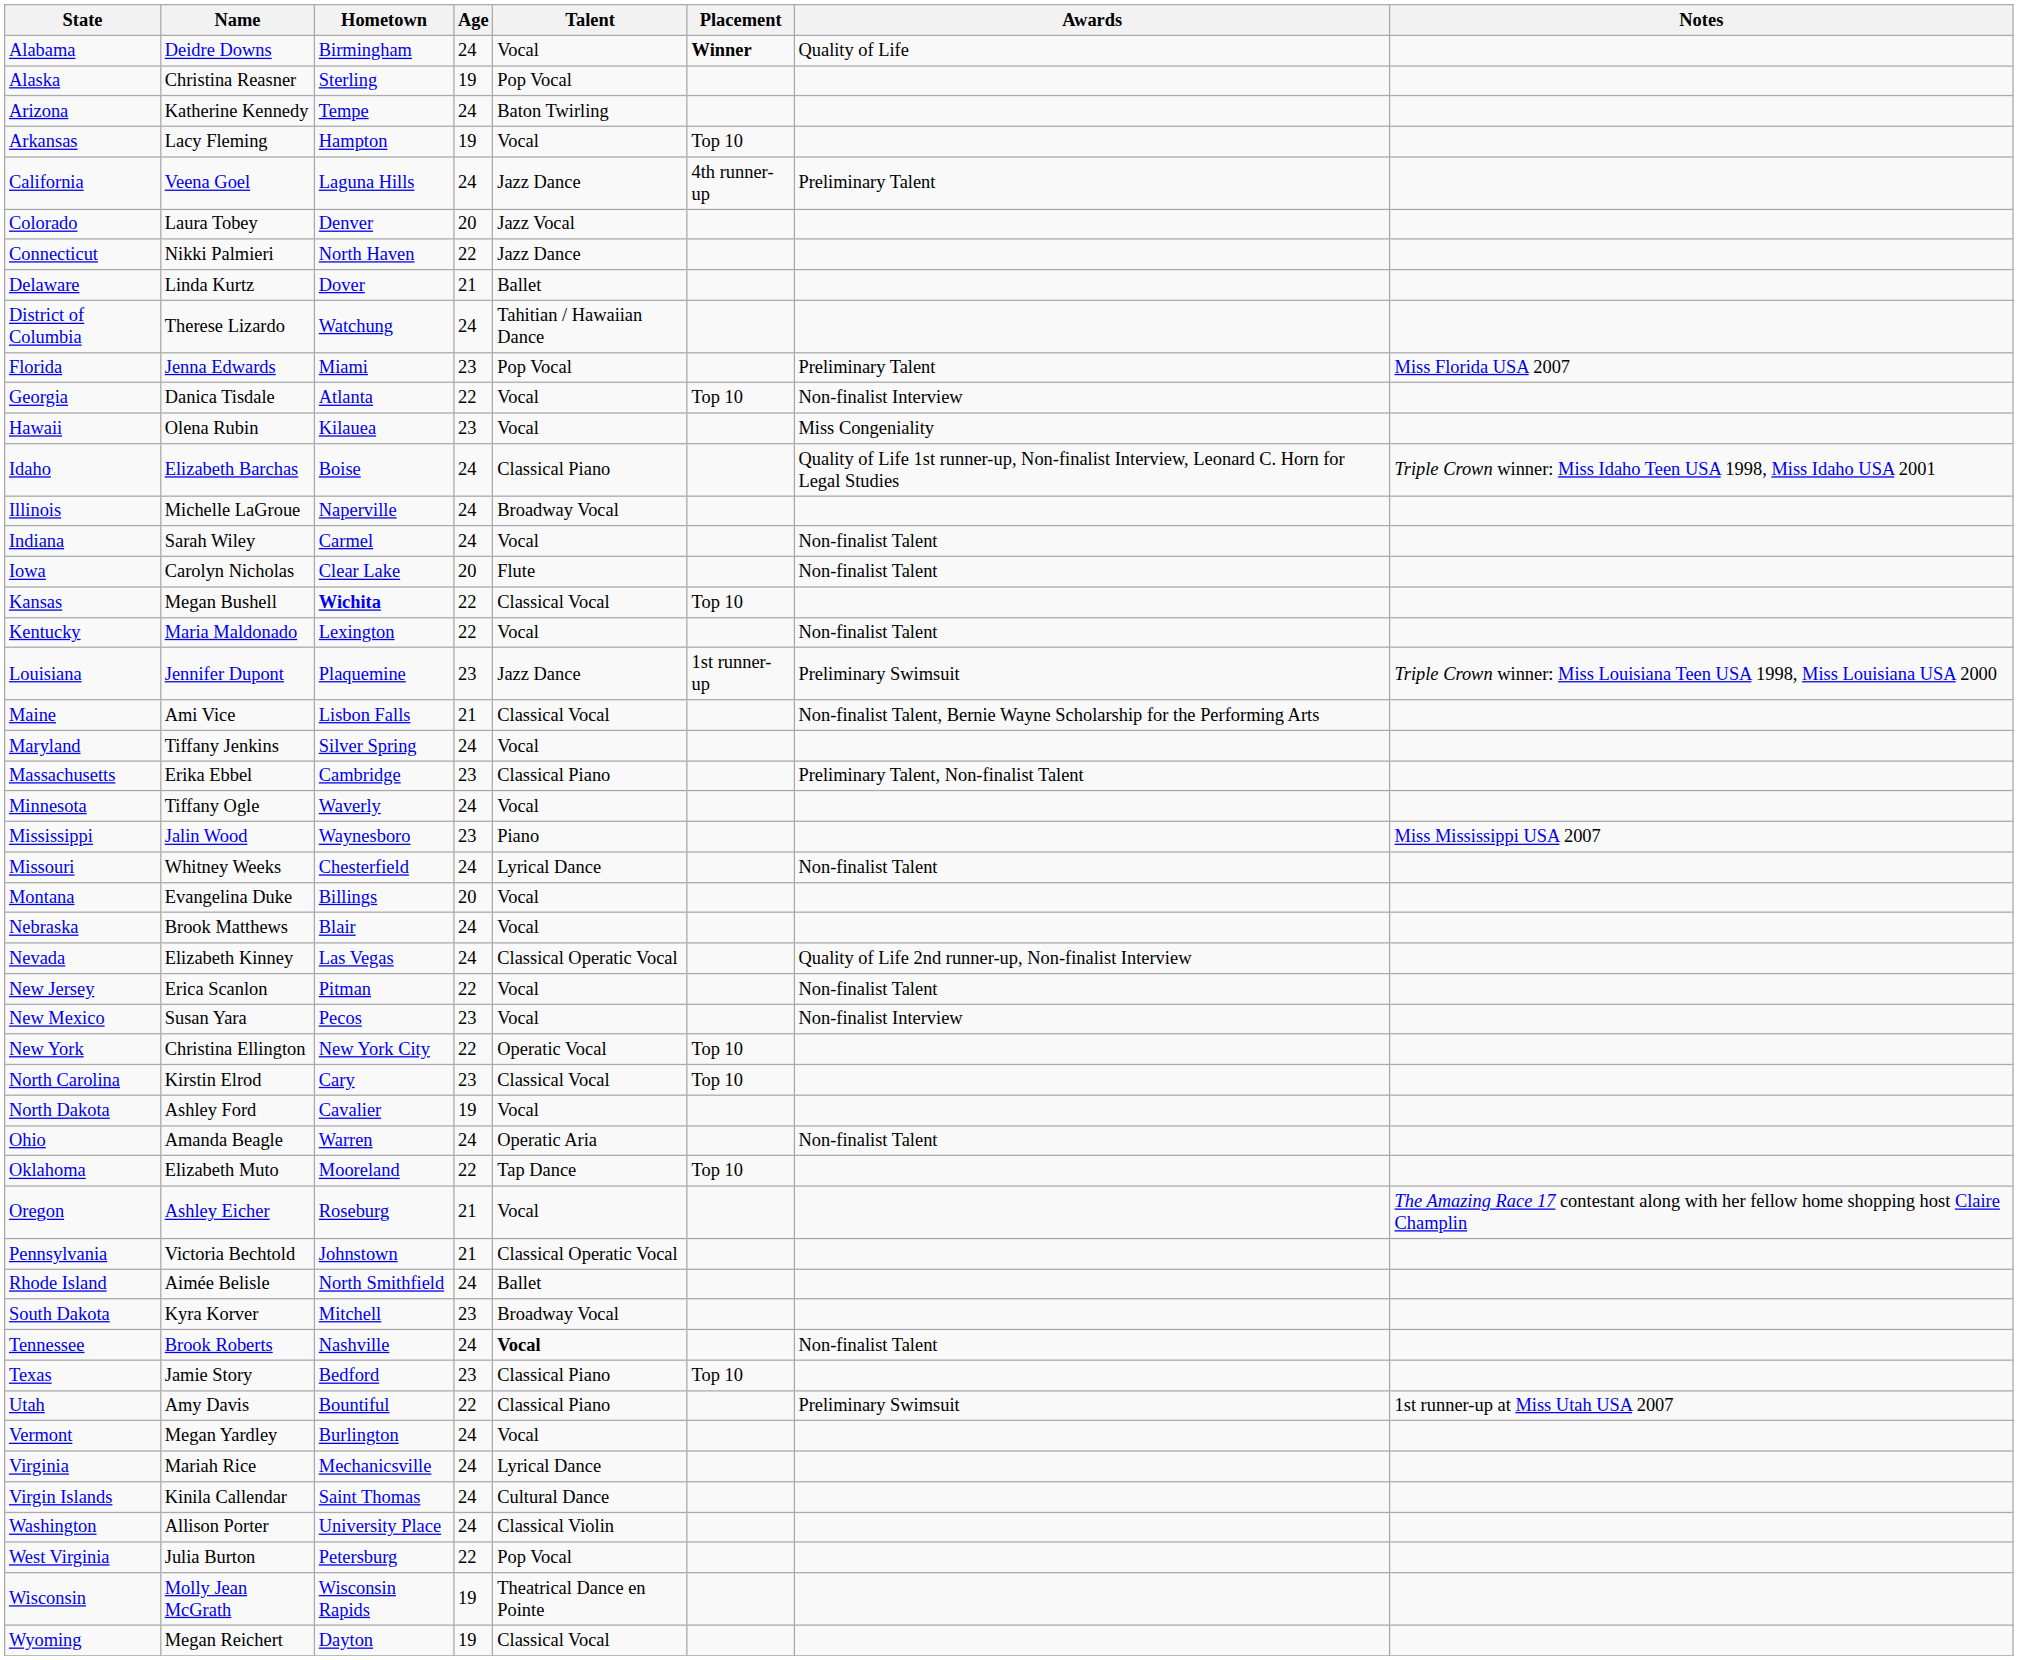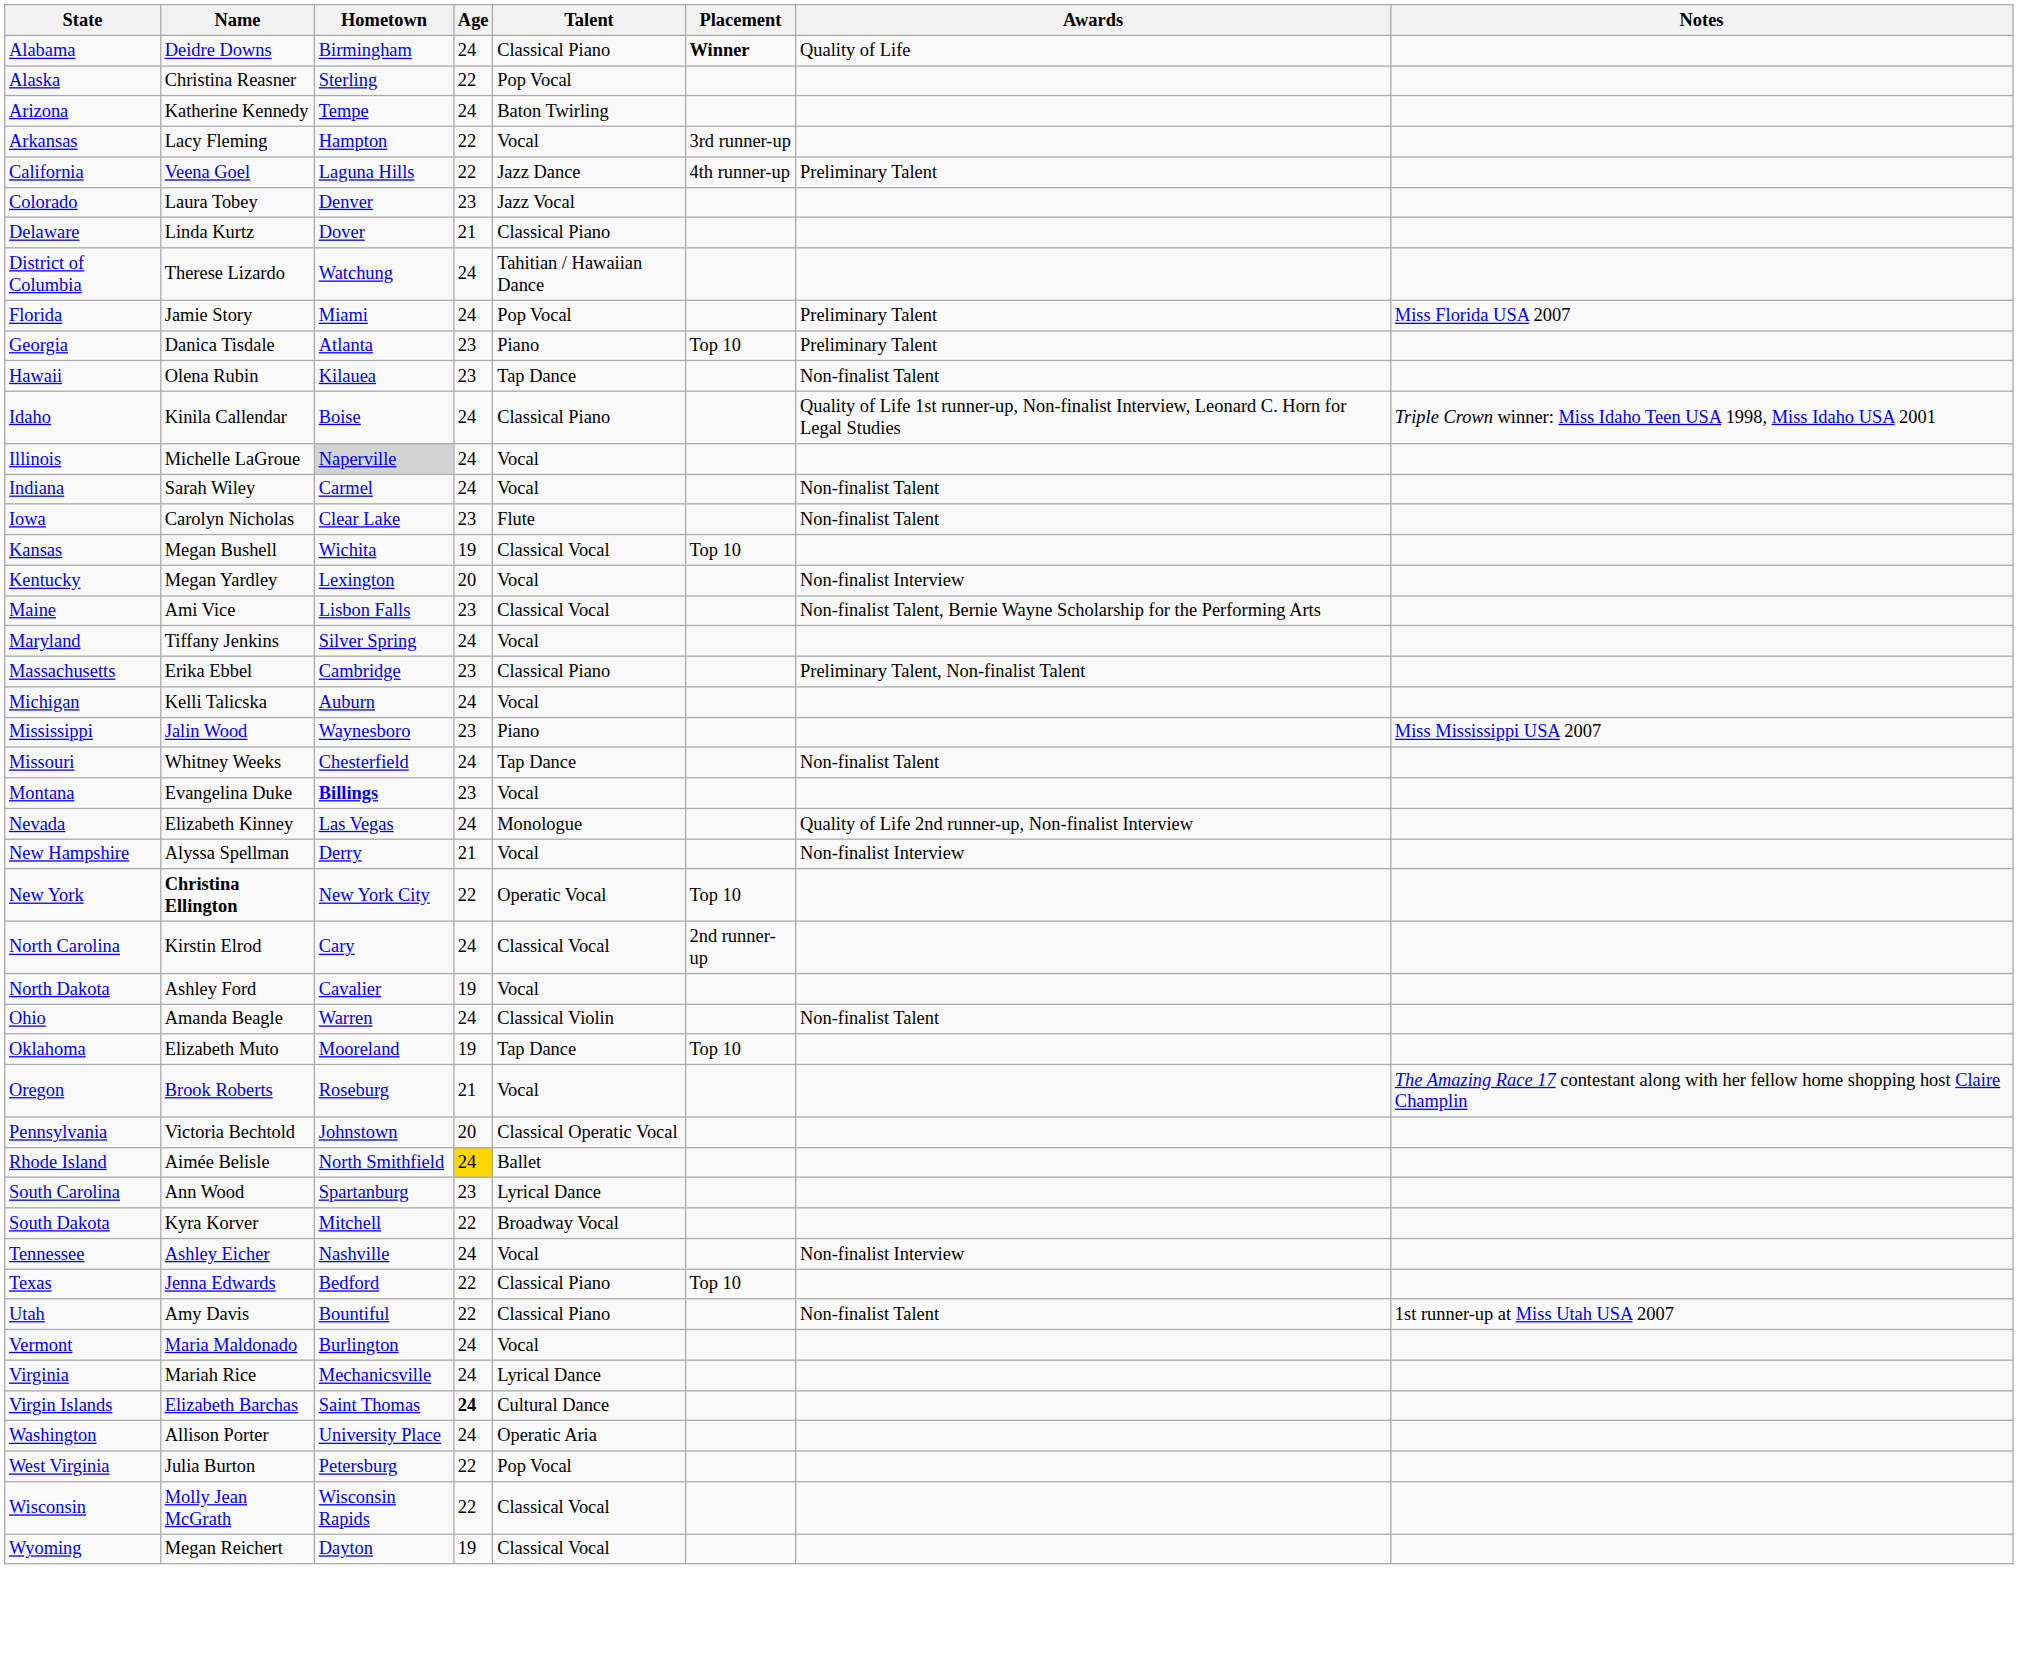Alabama | Talent: Vocal -> Classical Piano
Alaska | Age: 19 -> 22
Arkansas | Age: 19 -> 22
Arkansas | Placement: Top 10 -> 3rd runner-up
California | Age: 24 -> 22
Colorado | Age: 20 -> 23
- row: Connecticut | Nikki Palmieri | North Haven | 22 | Jazz Dance
Delaware | Talent: Ballet -> Classical Piano
Florida | Name: Jenna Edwards -> Jamie Story
Florida | Age: 23 -> 24
Georgia | Age: 22 -> 23
Georgia | Talent: Vocal -> Piano
Georgia | Awards: Non-finalist Interview -> Preliminary Talent
Hawaii | Talent: Vocal -> Tap Dance
Hawaii | Awards: Miss Congeniality -> Non-finalist Talent
Idaho | Name: Elizabeth Barchas -> Kinila Callendar
Illinois | Hometown: no background -> lightgrey background
Illinois | Talent: Broadway Vocal -> Vocal
Iowa | Age: 20 -> 23
Kansas | Hometown: bold -> normal
Kansas | Age: 22 -> 19
Kentucky | Name: Maria Maldonado -> Megan Yardley
Kentucky | Age: 22 -> 20
Kentucky | Awards: Non-finalist Talent -> Non-finalist Interview
- row: Louisiana | Jennifer Dupont | Plaquemine | 23 | Jazz Dance | 1st runner-up | Preliminary Swimsuit | Triple Crown winner: Miss Louisiana Teen USA 1998, Miss Louisiana USA 2000
Maine | Age: 21 -> 23
+ row: Michigan | Kelli Talicska | Auburn | 24 | Vocal
- row: Minnesota | Tiffany Ogle | Waverly | 24 | Vocal
Missouri | Talent: Lyrical Dance -> Tap Dance
Montana | Hometown: normal -> bold
Montana | Age: 20 -> 23
- row: Nebraska | Brook Matthews | Blair | 24 | Vocal
Nevada | Talent: Classical Operatic Vocal -> Monologue
+ row: New Hampshire | Alyssa Spellman | Derry | 21 | Vocal | Non-finalist Interview
- row: New Jersey | Erica Scanlon | Pitman | 22 | Vocal | Non-finalist Talent
- row: New Mexico | Susan Yara | Pecos | 23 | Vocal | Non-finalist Interview
New York | Name: normal -> bold
North Carolina | Age: 23 -> 24
North Carolina | Placement: Top 10 -> 2nd runner-up
Ohio | Talent: Operatic Aria -> Classical Violin
Oklahoma | Age: 22 -> 19
Oregon | Name: Ashley Eicher -> Brook Roberts
Pennsylvania | Age: 21 -> 20
Rhode Island | Age: no background -> gold background
+ row: South Carolina | Ann Wood | Spartanburg | 23 | Lyrical Dance
South Dakota | Age: 23 -> 22
Tennessee | Name: Brook Roberts -> Ashley Eicher
Tennessee | Talent: bold -> normal
Tennessee | Awards: Non-finalist Talent -> Non-finalist Interview
Texas | Name: Jamie Story -> Jenna Edwards
Texas | Age: 23 -> 22
Utah | Awards: Preliminary Swimsuit -> Non-finalist Talent
Vermont | Name: Megan Yardley -> Maria Maldonado
Virgin Islands | Name: Kinila Callendar -> Elizabeth Barchas
Virgin Islands | Age: normal -> bold
Washington | Talent: Classical Violin -> Operatic Aria
Wisconsin | Age: 19 -> 22
Wisconsin | Talent: Theatrical Dance en Pointe -> Classical Vocal
